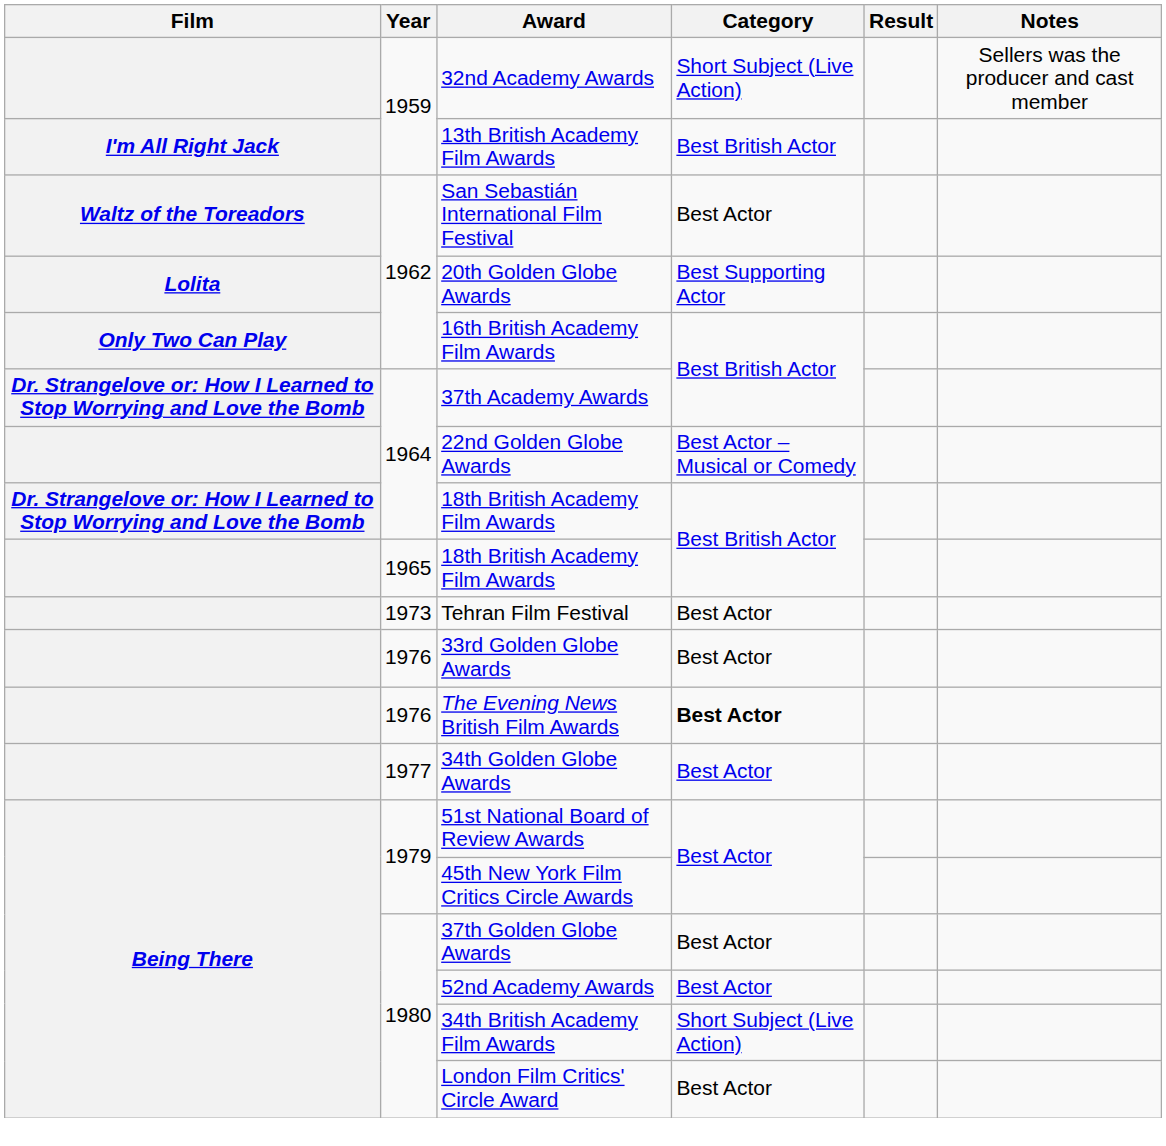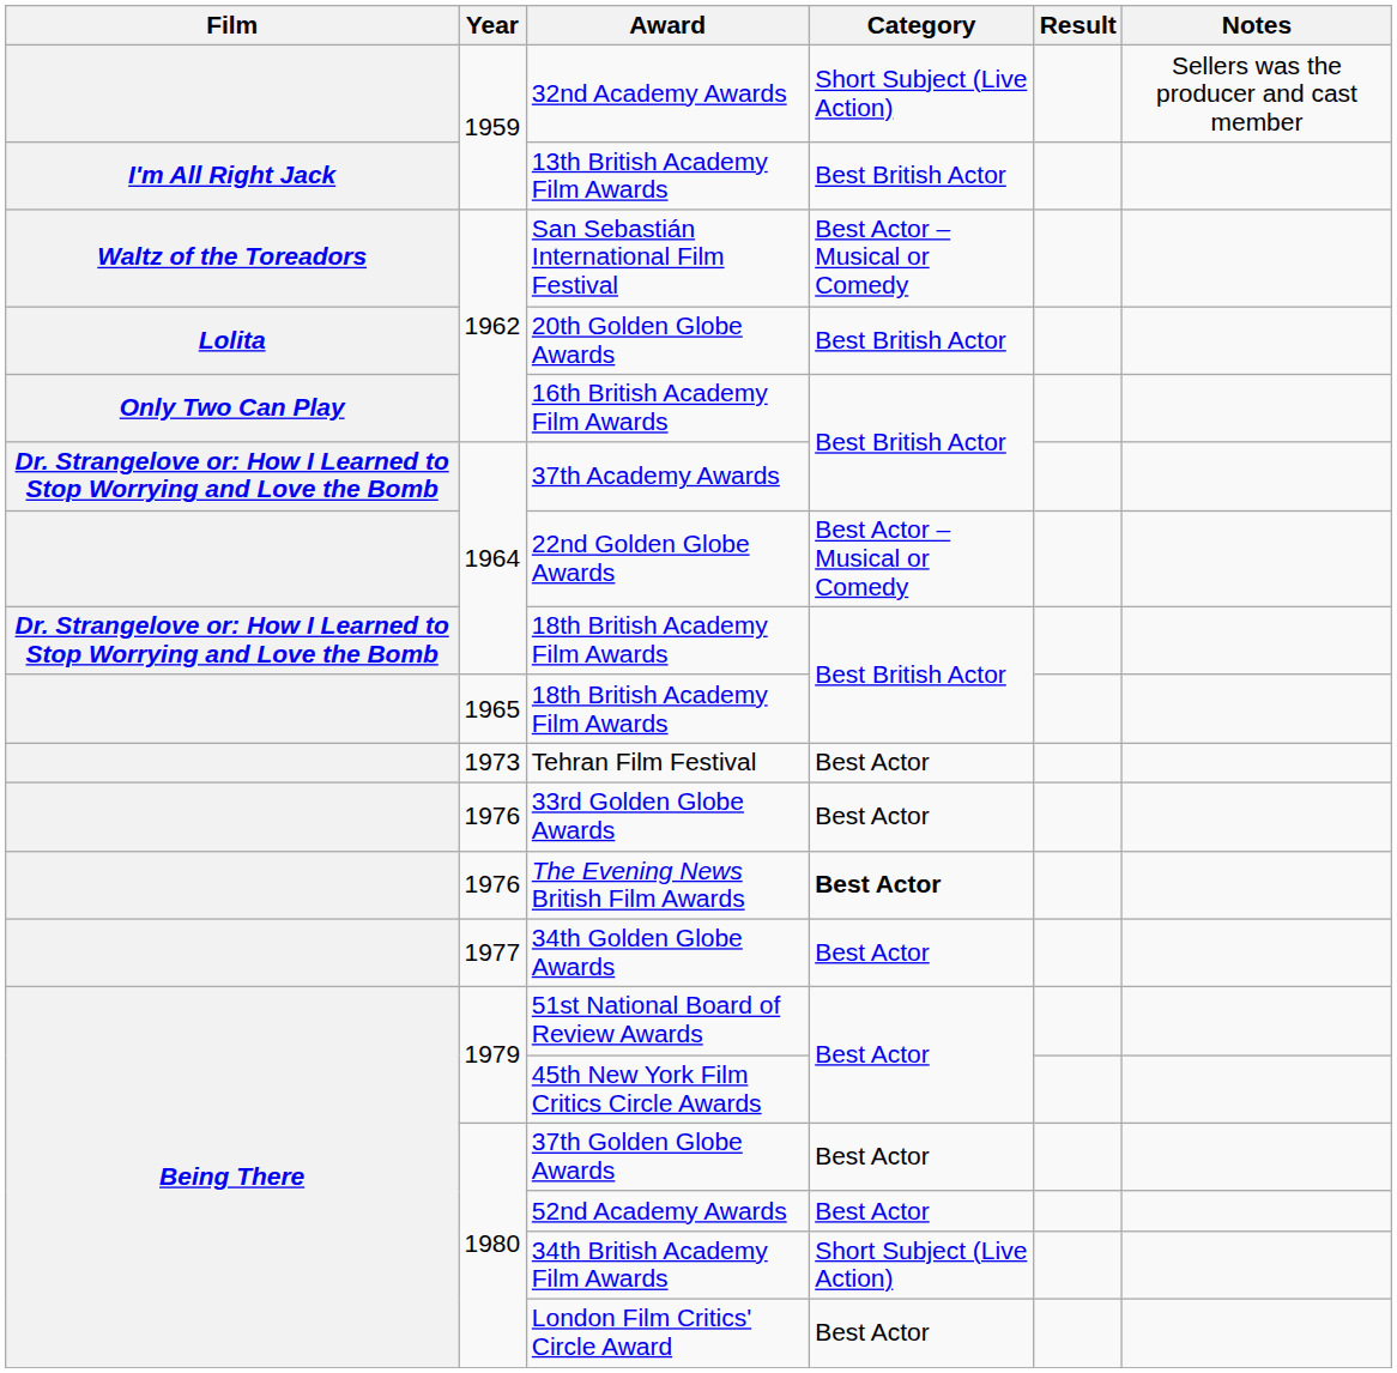San Sebastián International Film Festival | Category: Best Actor -> Best Actor – Musical or Comedy
20th Golden Globe Awards | Category: Best Supporting Actor -> Best British Actor
